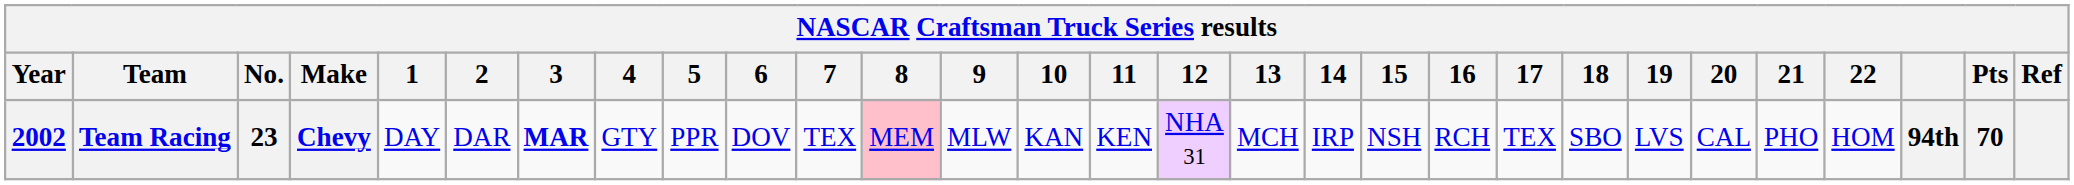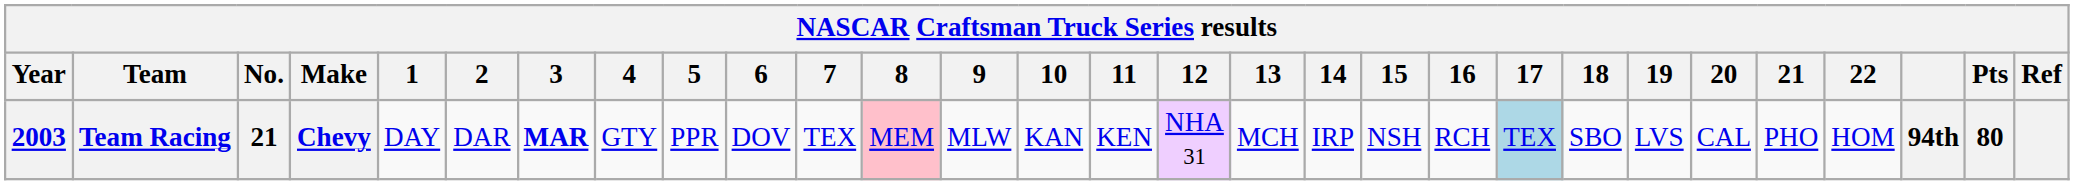Team Racing | Year: 2002 -> 2003
Team Racing | No.: 23 -> 21
Team Racing | 17: no background -> lightblue background
Team Racing | Pts: 70 -> 80
